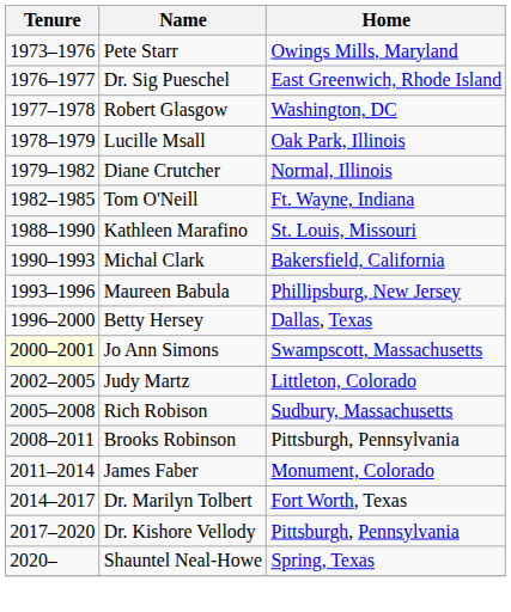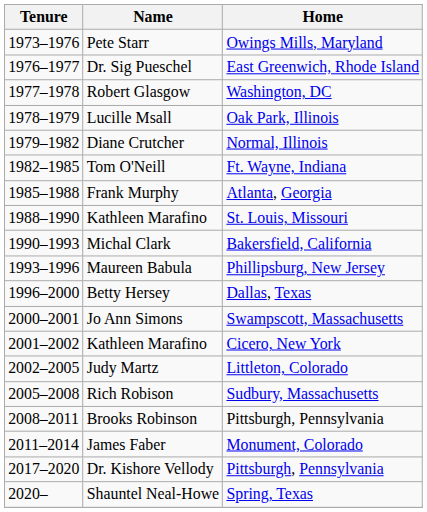+ row: 1985–1988 | Frank Murphy | Atlanta, Georgia
Jo Ann Simons | Tenure: lightyellow background -> no background
+ row: 2001–2002 | Kathleen Marafino | Cicero, New York
- row: 2014–2017 | Dr. Marilyn Tolbert | Fort Worth, Texas
